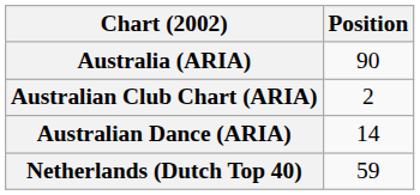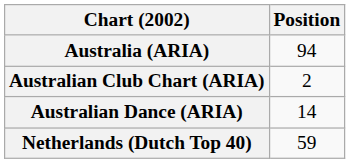Australia (ARIA) | Position: 90 -> 94
